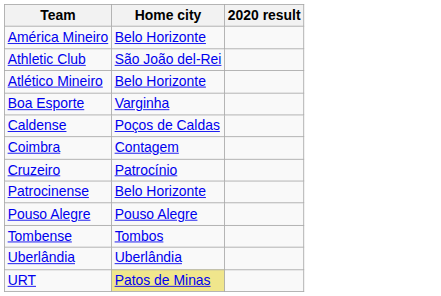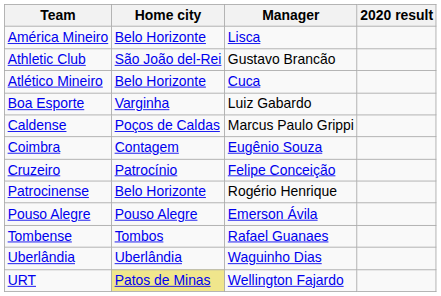+ column: Manager | Lisca | Gustavo Brancão | Cuca | Luiz Gabardo | Marcus Paulo Grippi | Eugênio Souza | Felipe Conceição | Rogério Henrique | Emerson Ávila | Rafael Guanaes | Waguinho Dias | Wellington Fajardo
